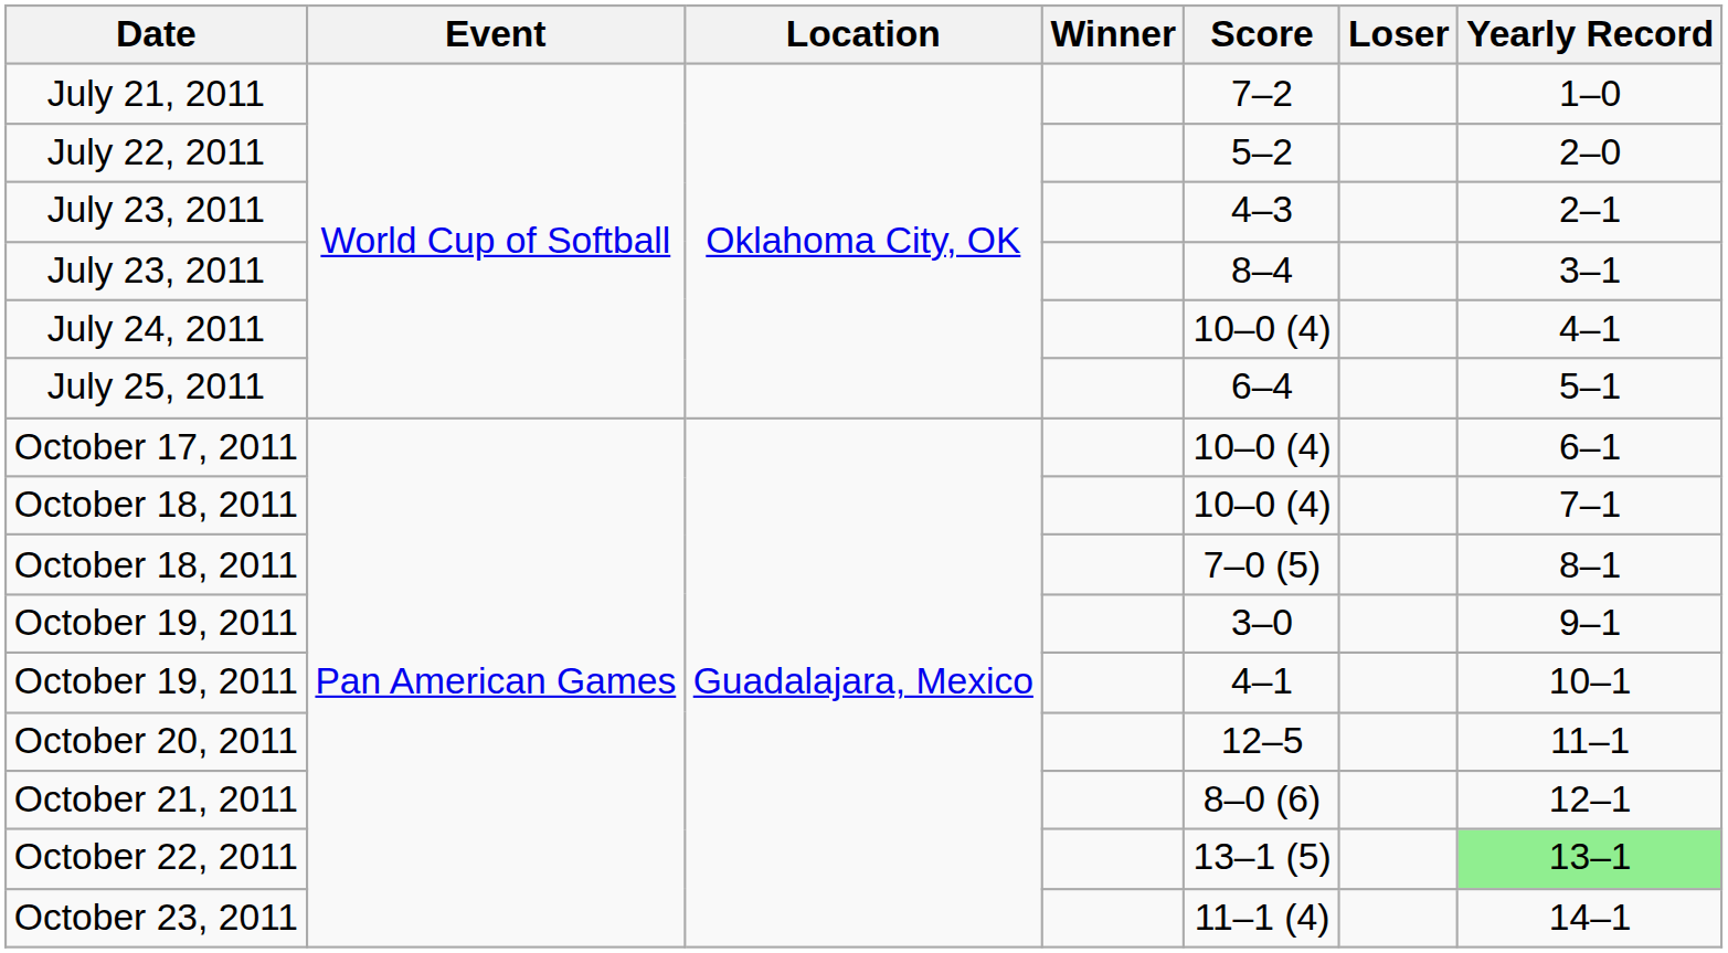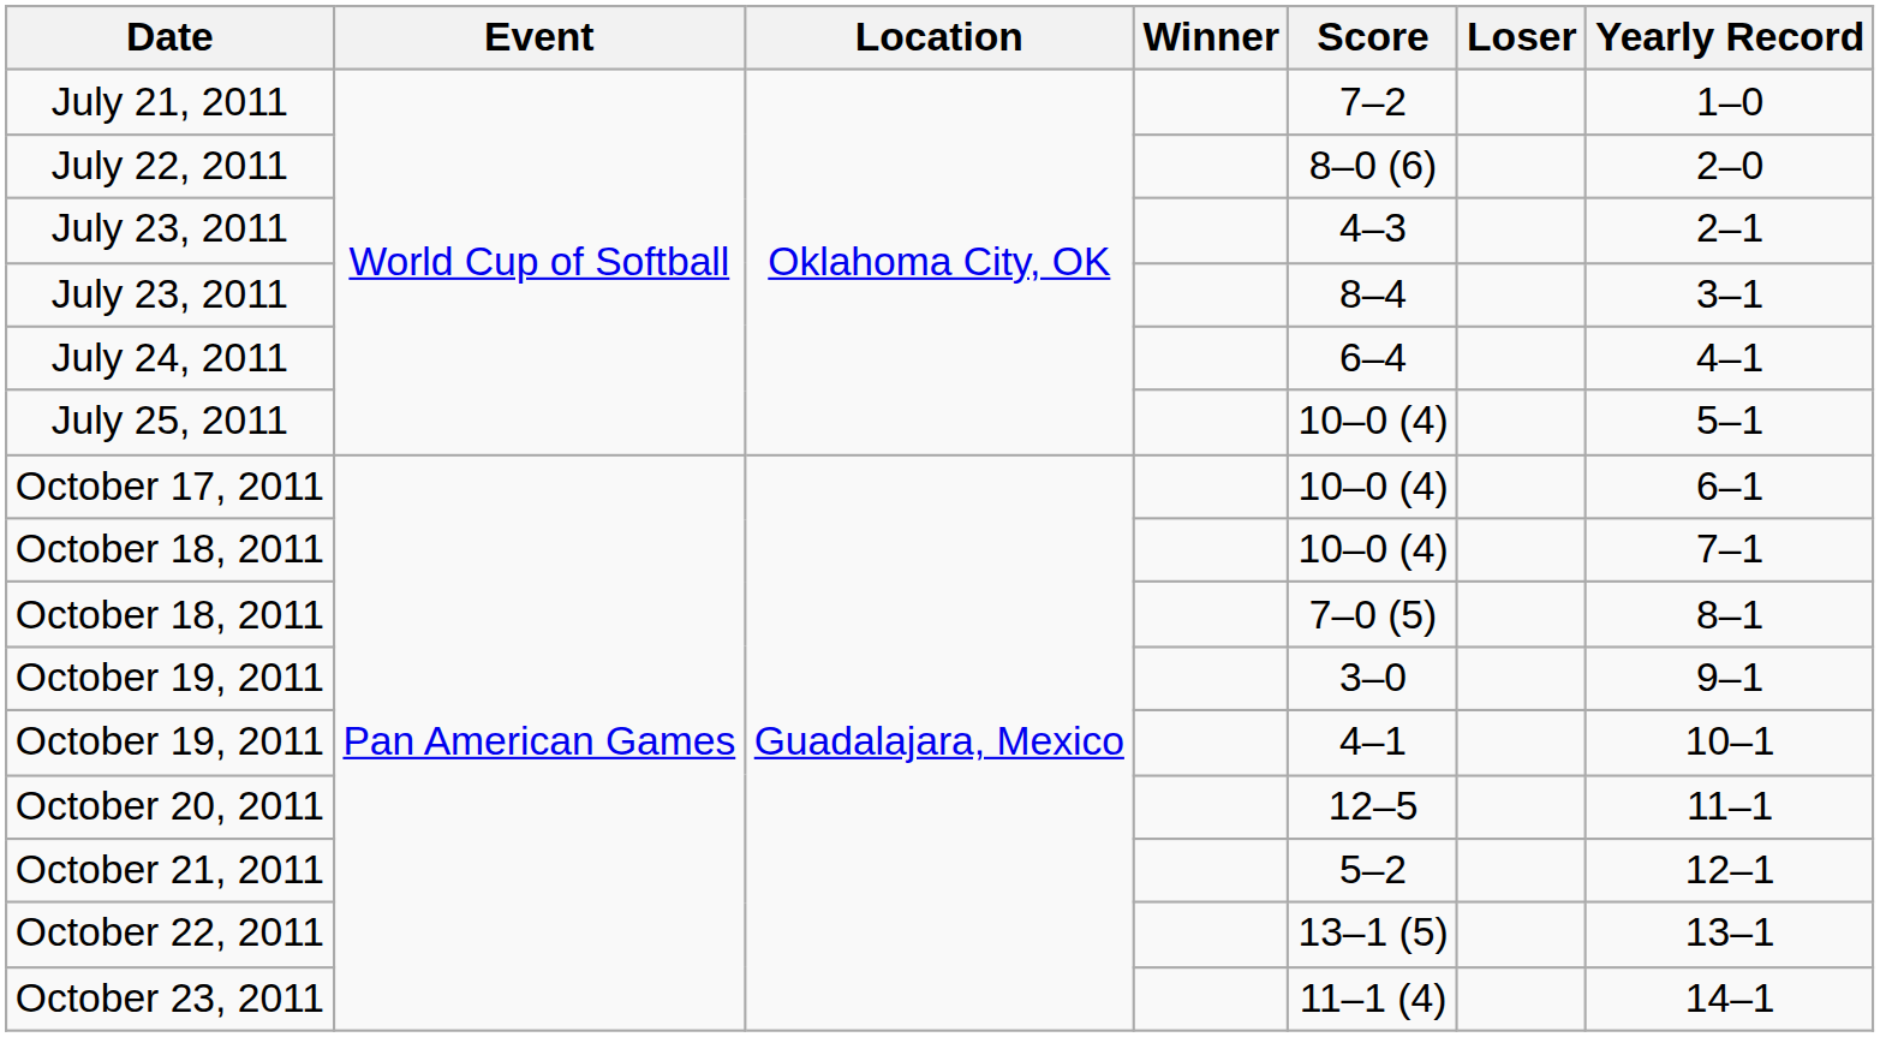July 22, 2011 | Score: 5–2 -> 8–0 (6)
July 24, 2011 | Score: 10–0 (4) -> 6–4
July 25, 2011 | Score: 6–4 -> 10–0 (4)
October 21, 2011 | Score: 8–0 (6) -> 5–2
October 22, 2011 | Yearly Record: lightgreen background -> no background
